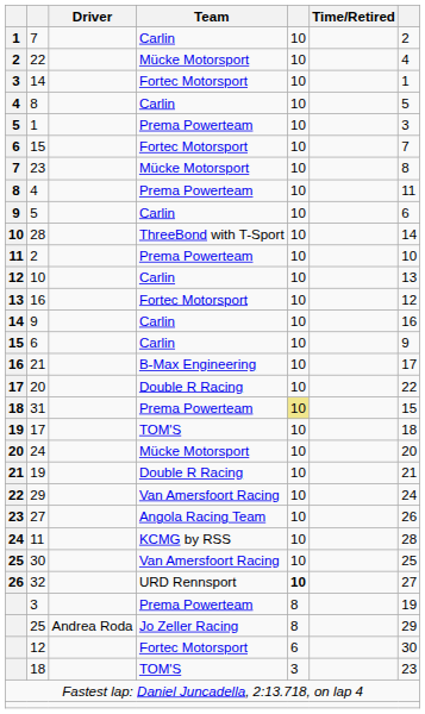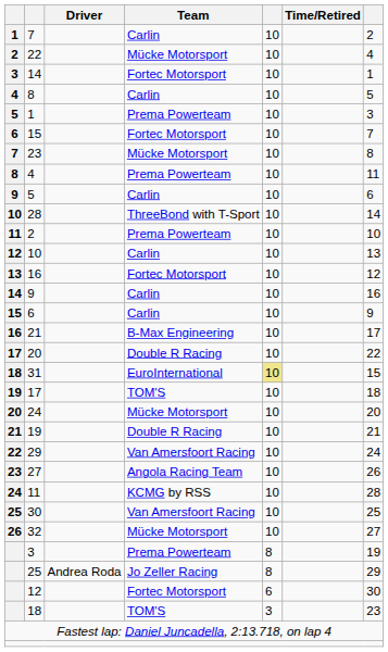31 | Team: Prema Powerteam -> EuroInternational
32 | Team: URD Rennsport -> Mücke Motorsport
32 | column 5: bold -> normal
